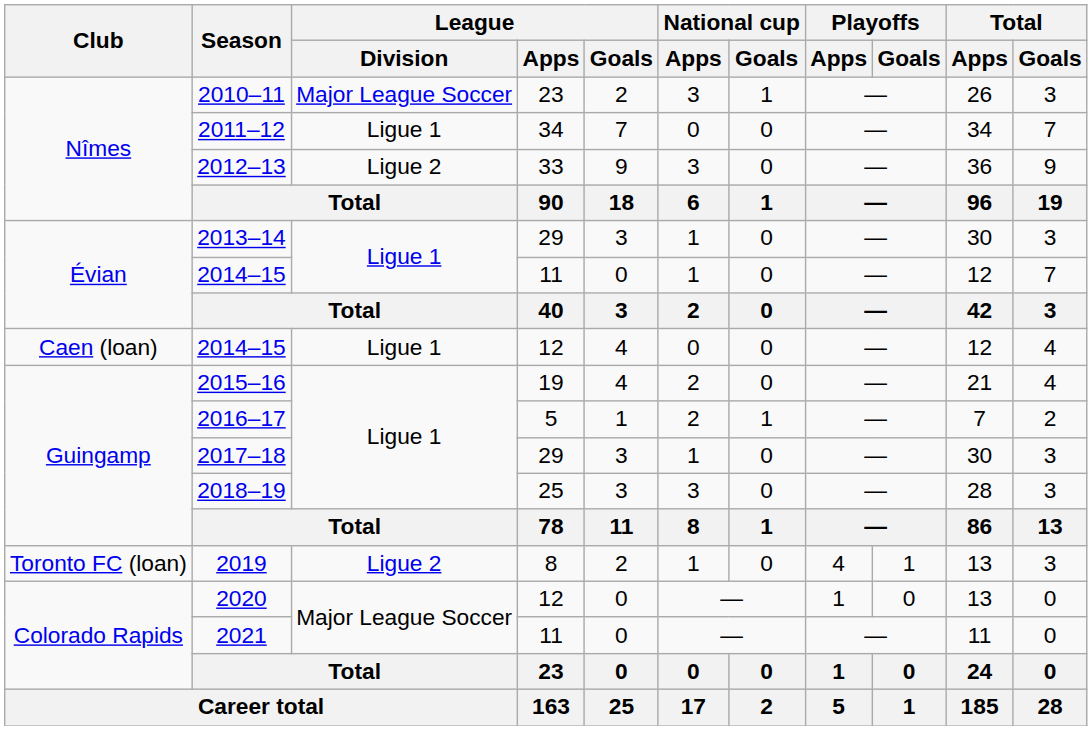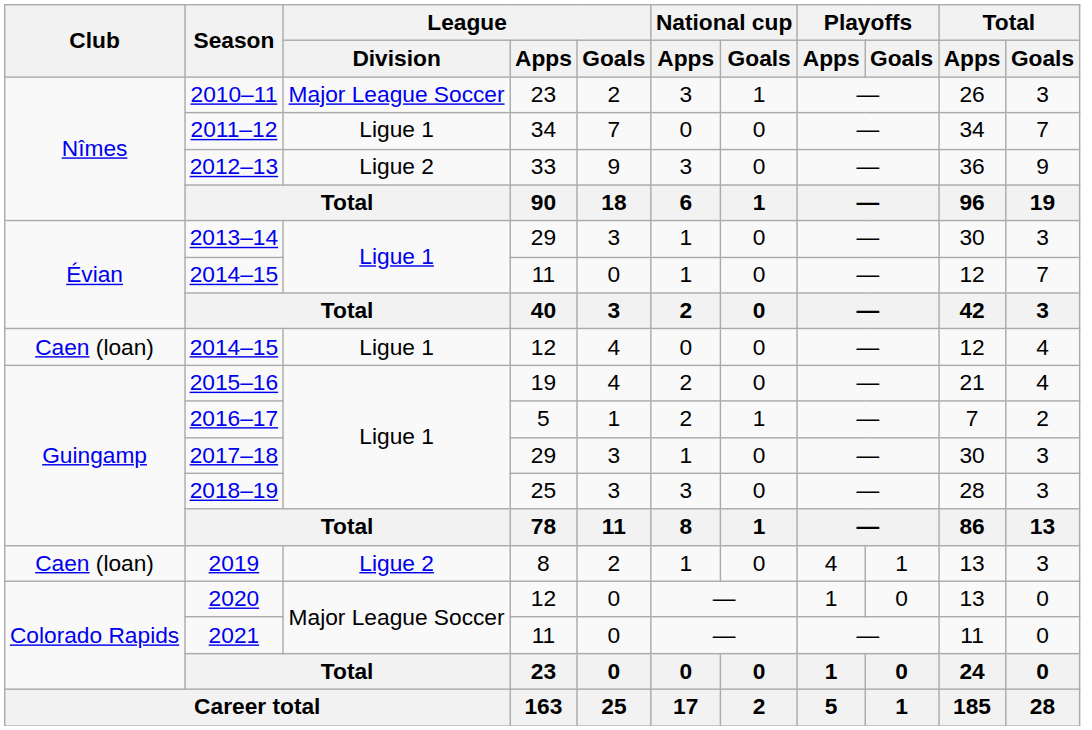2019 | Club: Toronto FC (loan) -> Caen (loan)
